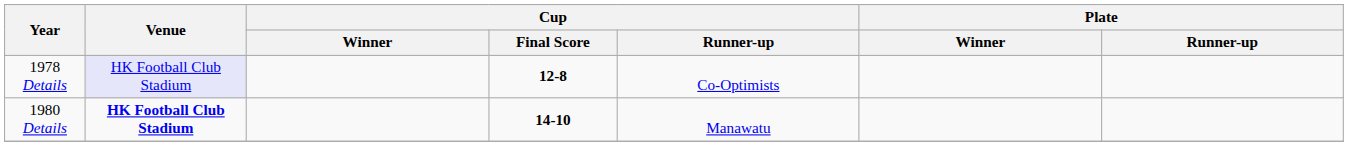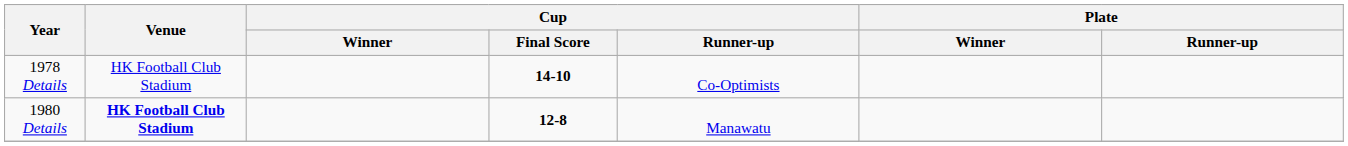1978 Details | Venue: lavender background -> no background
1978 Details | Cup / Final Score: 12-8 -> 14-10
1980 Details | Cup / Final Score: 14-10 -> 12-8
